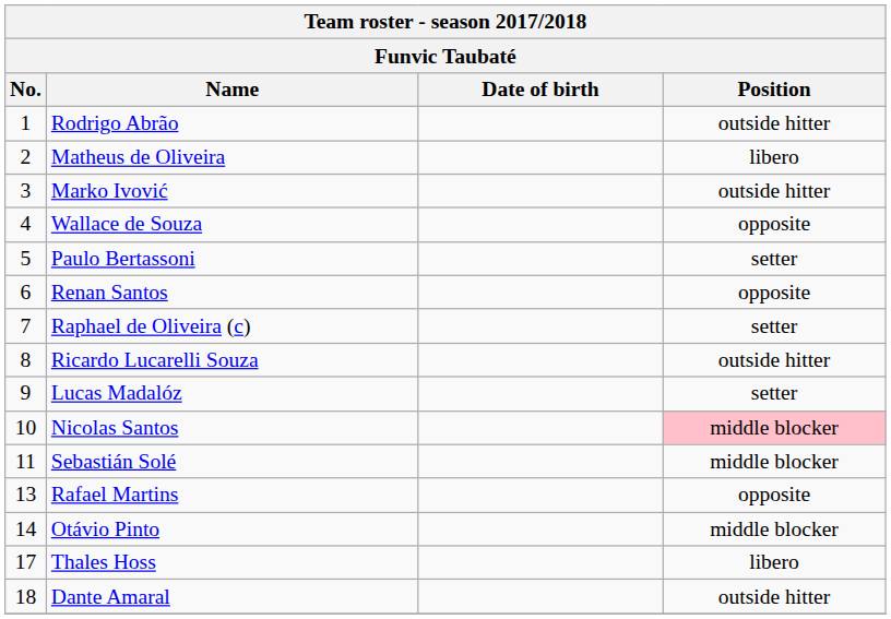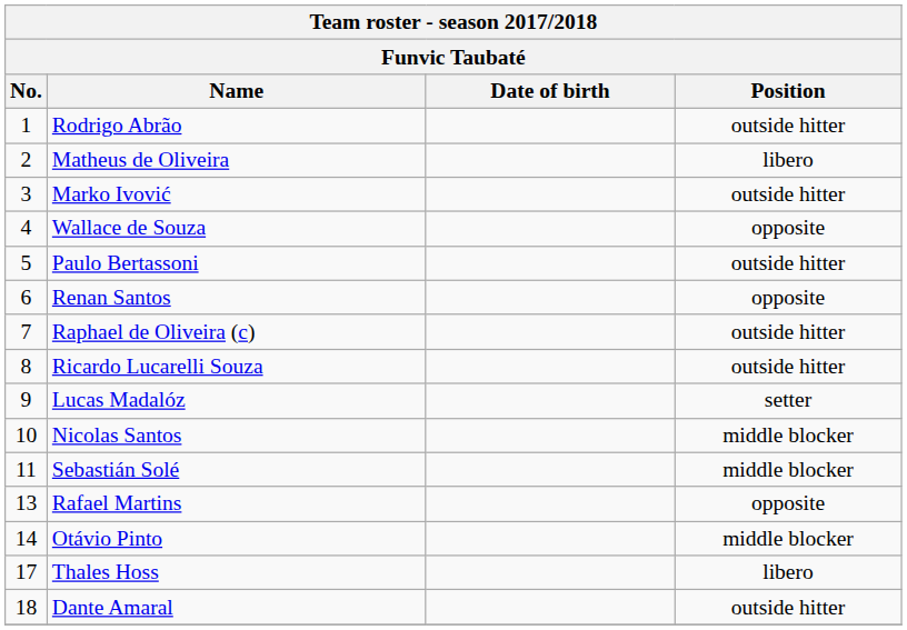Paulo Bertassoni | Position: setter -> outside hitter
Raphael de Oliveira (c) | Position: setter -> outside hitter
Nicolas Santos | Position: pink background -> no background
